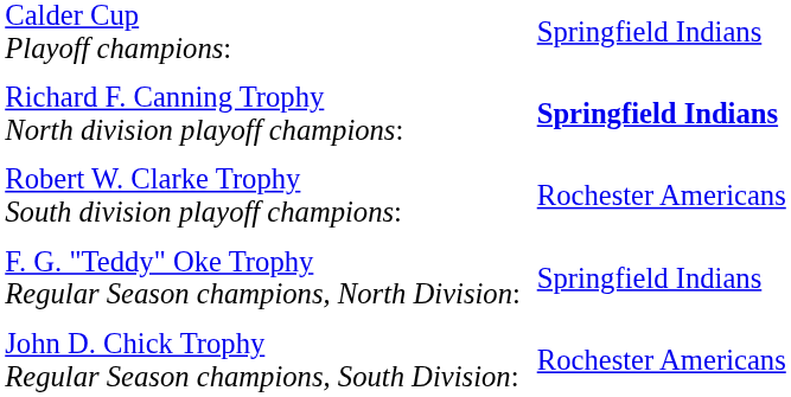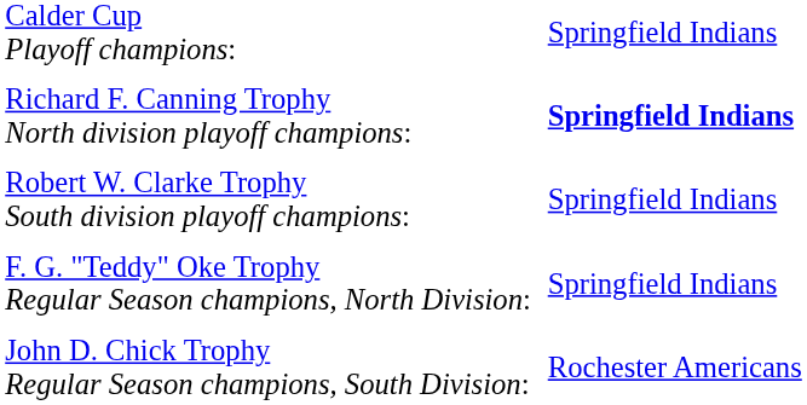Robert W. Clarke Trophy South division playoff champions: | column 2: Rochester Americans -> Springfield Indians
